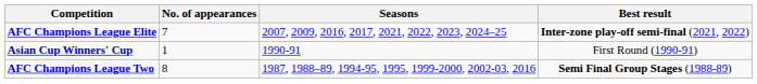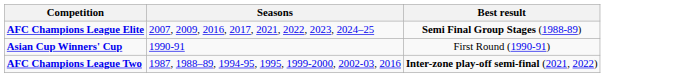- column: No. of appearances | 7 | 1 | 8
AFC Champions League Elite | Best result: Inter-zone play-off semi-final (2021, 2022) -> Semi Final Group Stages (1988-89)
AFC Champions League Two | Best result: Semi Final Group Stages (1988-89) -> Inter-zone play-off semi-final (2021, 2022)
